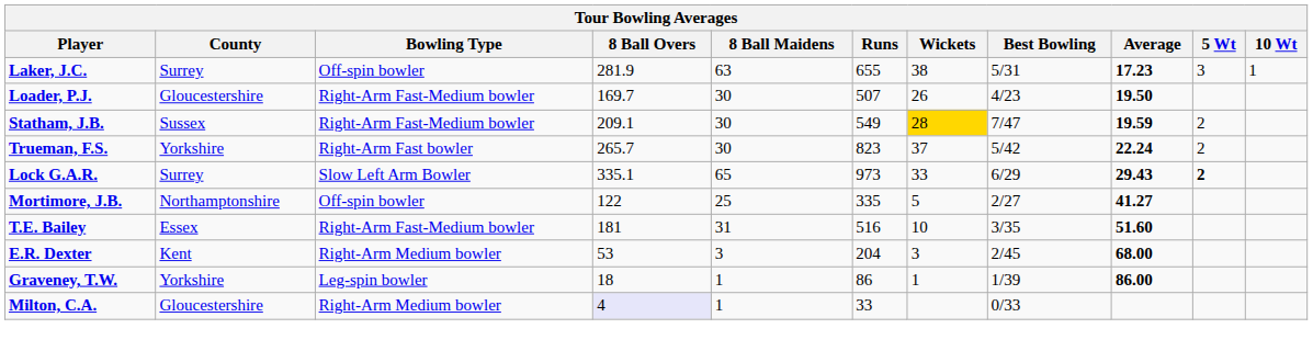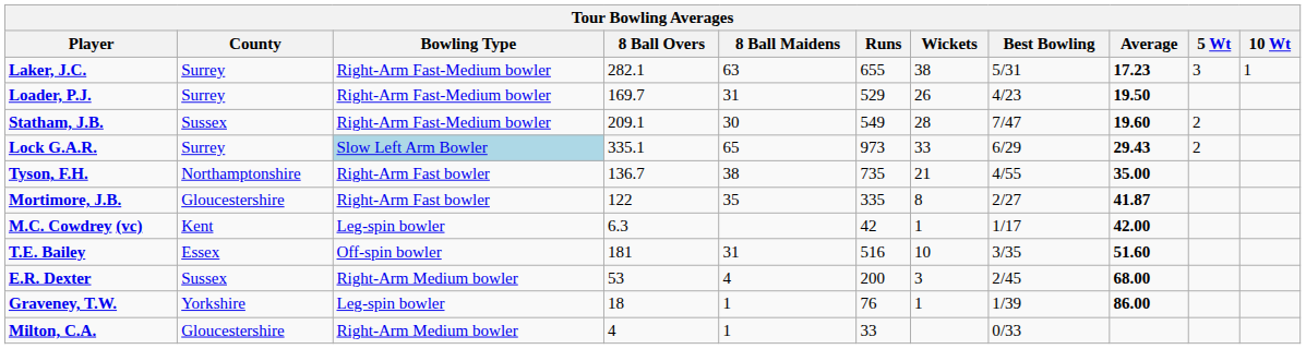Laker, J.C. | Bowling Type: Off-spin bowler -> Right-Arm Fast-Medium bowler
Laker, J.C. | 8 Ball Overs: 281.9 -> 282.1
Loader, P.J. | County: Gloucestershire -> Surrey
Loader, P.J. | 8 Ball Maidens: 30 -> 31
Loader, P.J. | Runs: 507 -> 529
Statham, J.B. | Wickets: gold background -> no background
Statham, J.B. | Average: 19.59 -> 19.60
- row: Trueman, F.S. | Yorkshire | Right-Arm Fast bowler | 265.7 | 30 | 823 | 37 | 5/42 | 22.24 | 2
Lock G.A.R. | Bowling Type: no background -> lightblue background
Lock G.A.R. | 5 Wt: bold -> normal
+ row: Tyson, F.H. | Northamptonshire | Right-Arm Fast bowler | 136.7 | 38 | 735 | 21 | 4/55 | 35.00
Mortimore, J.B. | County: Northamptonshire -> Gloucestershire
Mortimore, J.B. | Bowling Type: Off-spin bowler -> Right-Arm Fast bowler
Mortimore, J.B. | 8 Ball Maidens: 25 -> 35
Mortimore, J.B. | Wickets: 5 -> 8
Mortimore, J.B. | Average: 41.27 -> 41.87
+ row: M.C. Cowdrey (vc) | Kent | Leg-spin bowler | 6.3 | 42 | 1 | 1/17 | 42.00
T.E. Bailey | Bowling Type: Right-Arm Fast-Medium bowler -> Off-spin bowler
E.R. Dexter | County: Kent -> Sussex
E.R. Dexter | 8 Ball Maidens: 3 -> 4
E.R. Dexter | Runs: 204 -> 200
Graveney, T.W. | Runs: 86 -> 76
Milton, C.A. | 8 Ball Overs: lavender background -> no background
